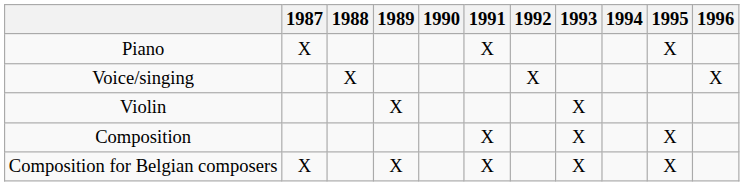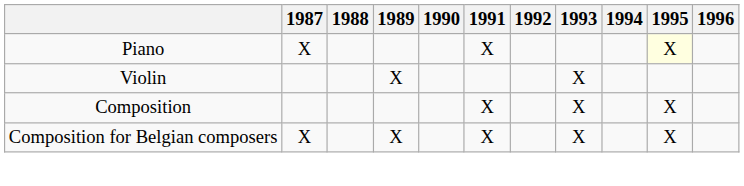Piano | 1995: no background -> lightyellow background
- row: Voice/singing | X | X | X
